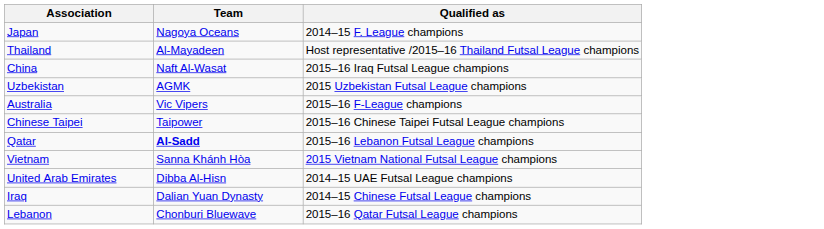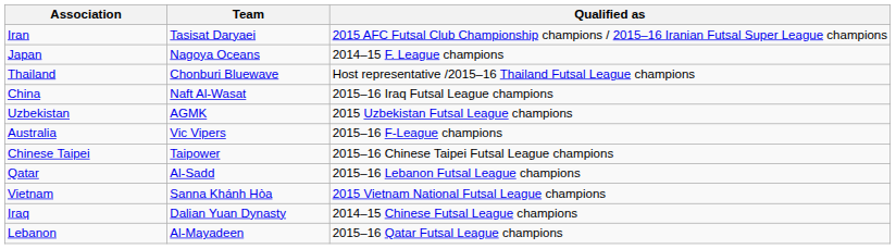+ row: Iran | Tasisat Daryaei | 2015 AFC Futsal Club Championship champions / 2015–16 Iranian Futsal Super League champions
Thailand | Team: Al-Mayadeen -> Chonburi Bluewave
Qatar | Team: bold -> normal
- row: United Arab Emirates | Dibba Al-Hisn | 2014–15 UAE Futsal League champions
Lebanon | Team: Chonburi Bluewave -> Al-Mayadeen
